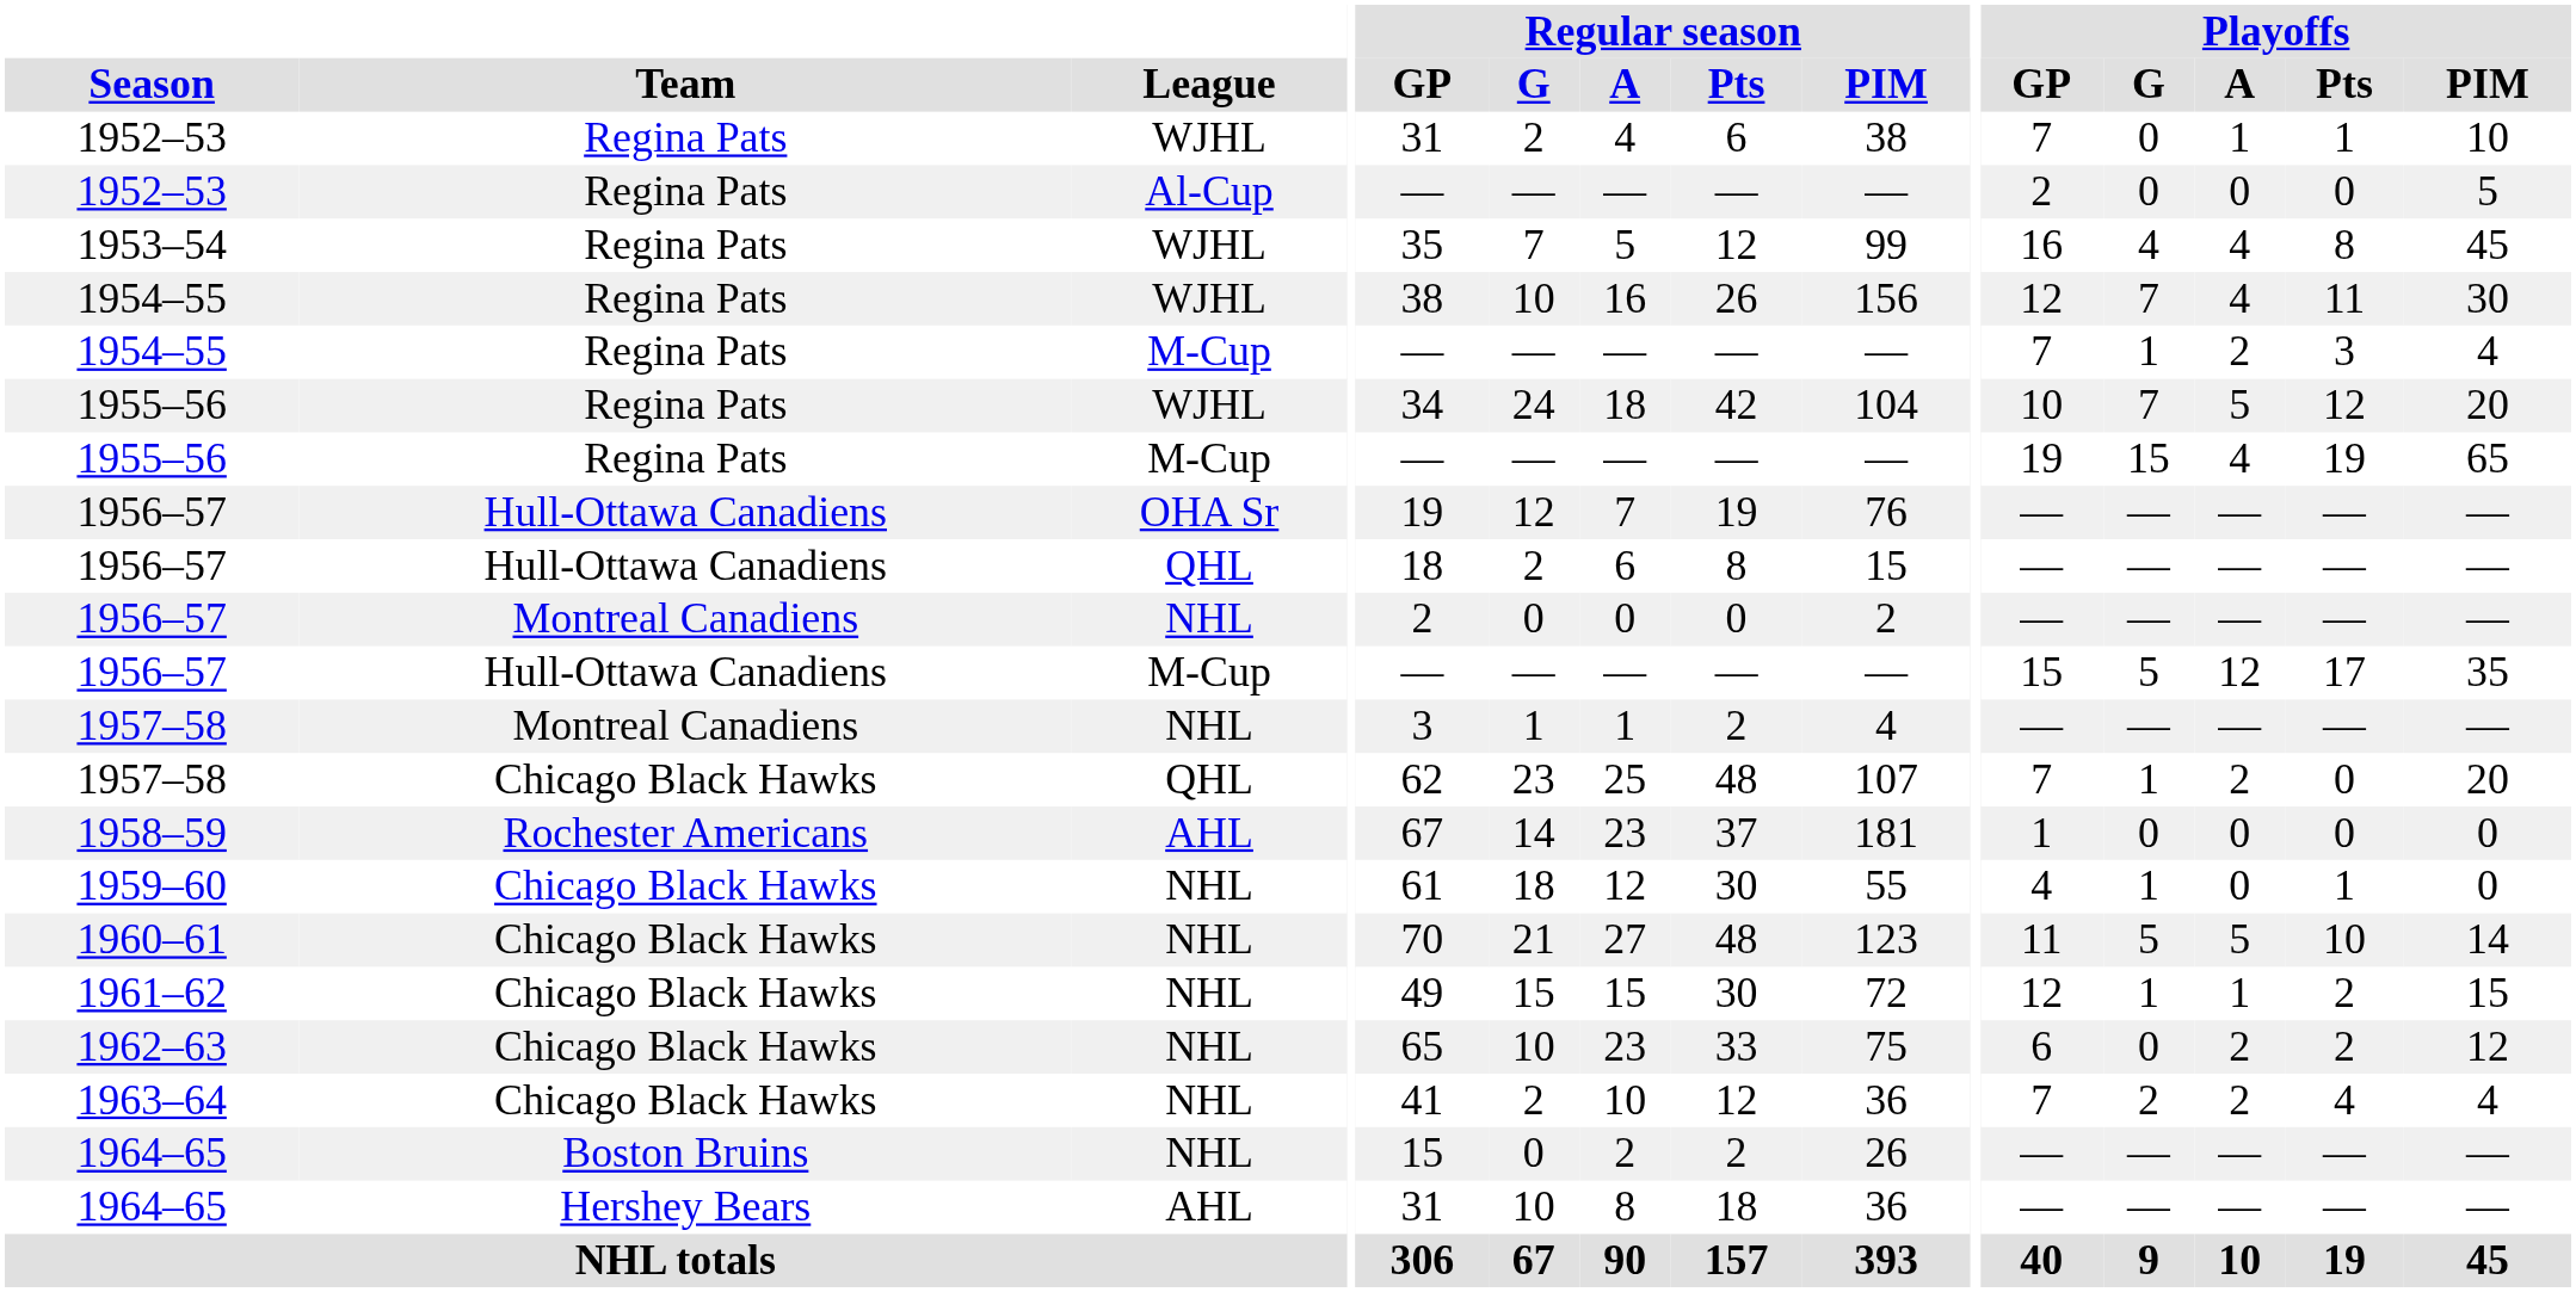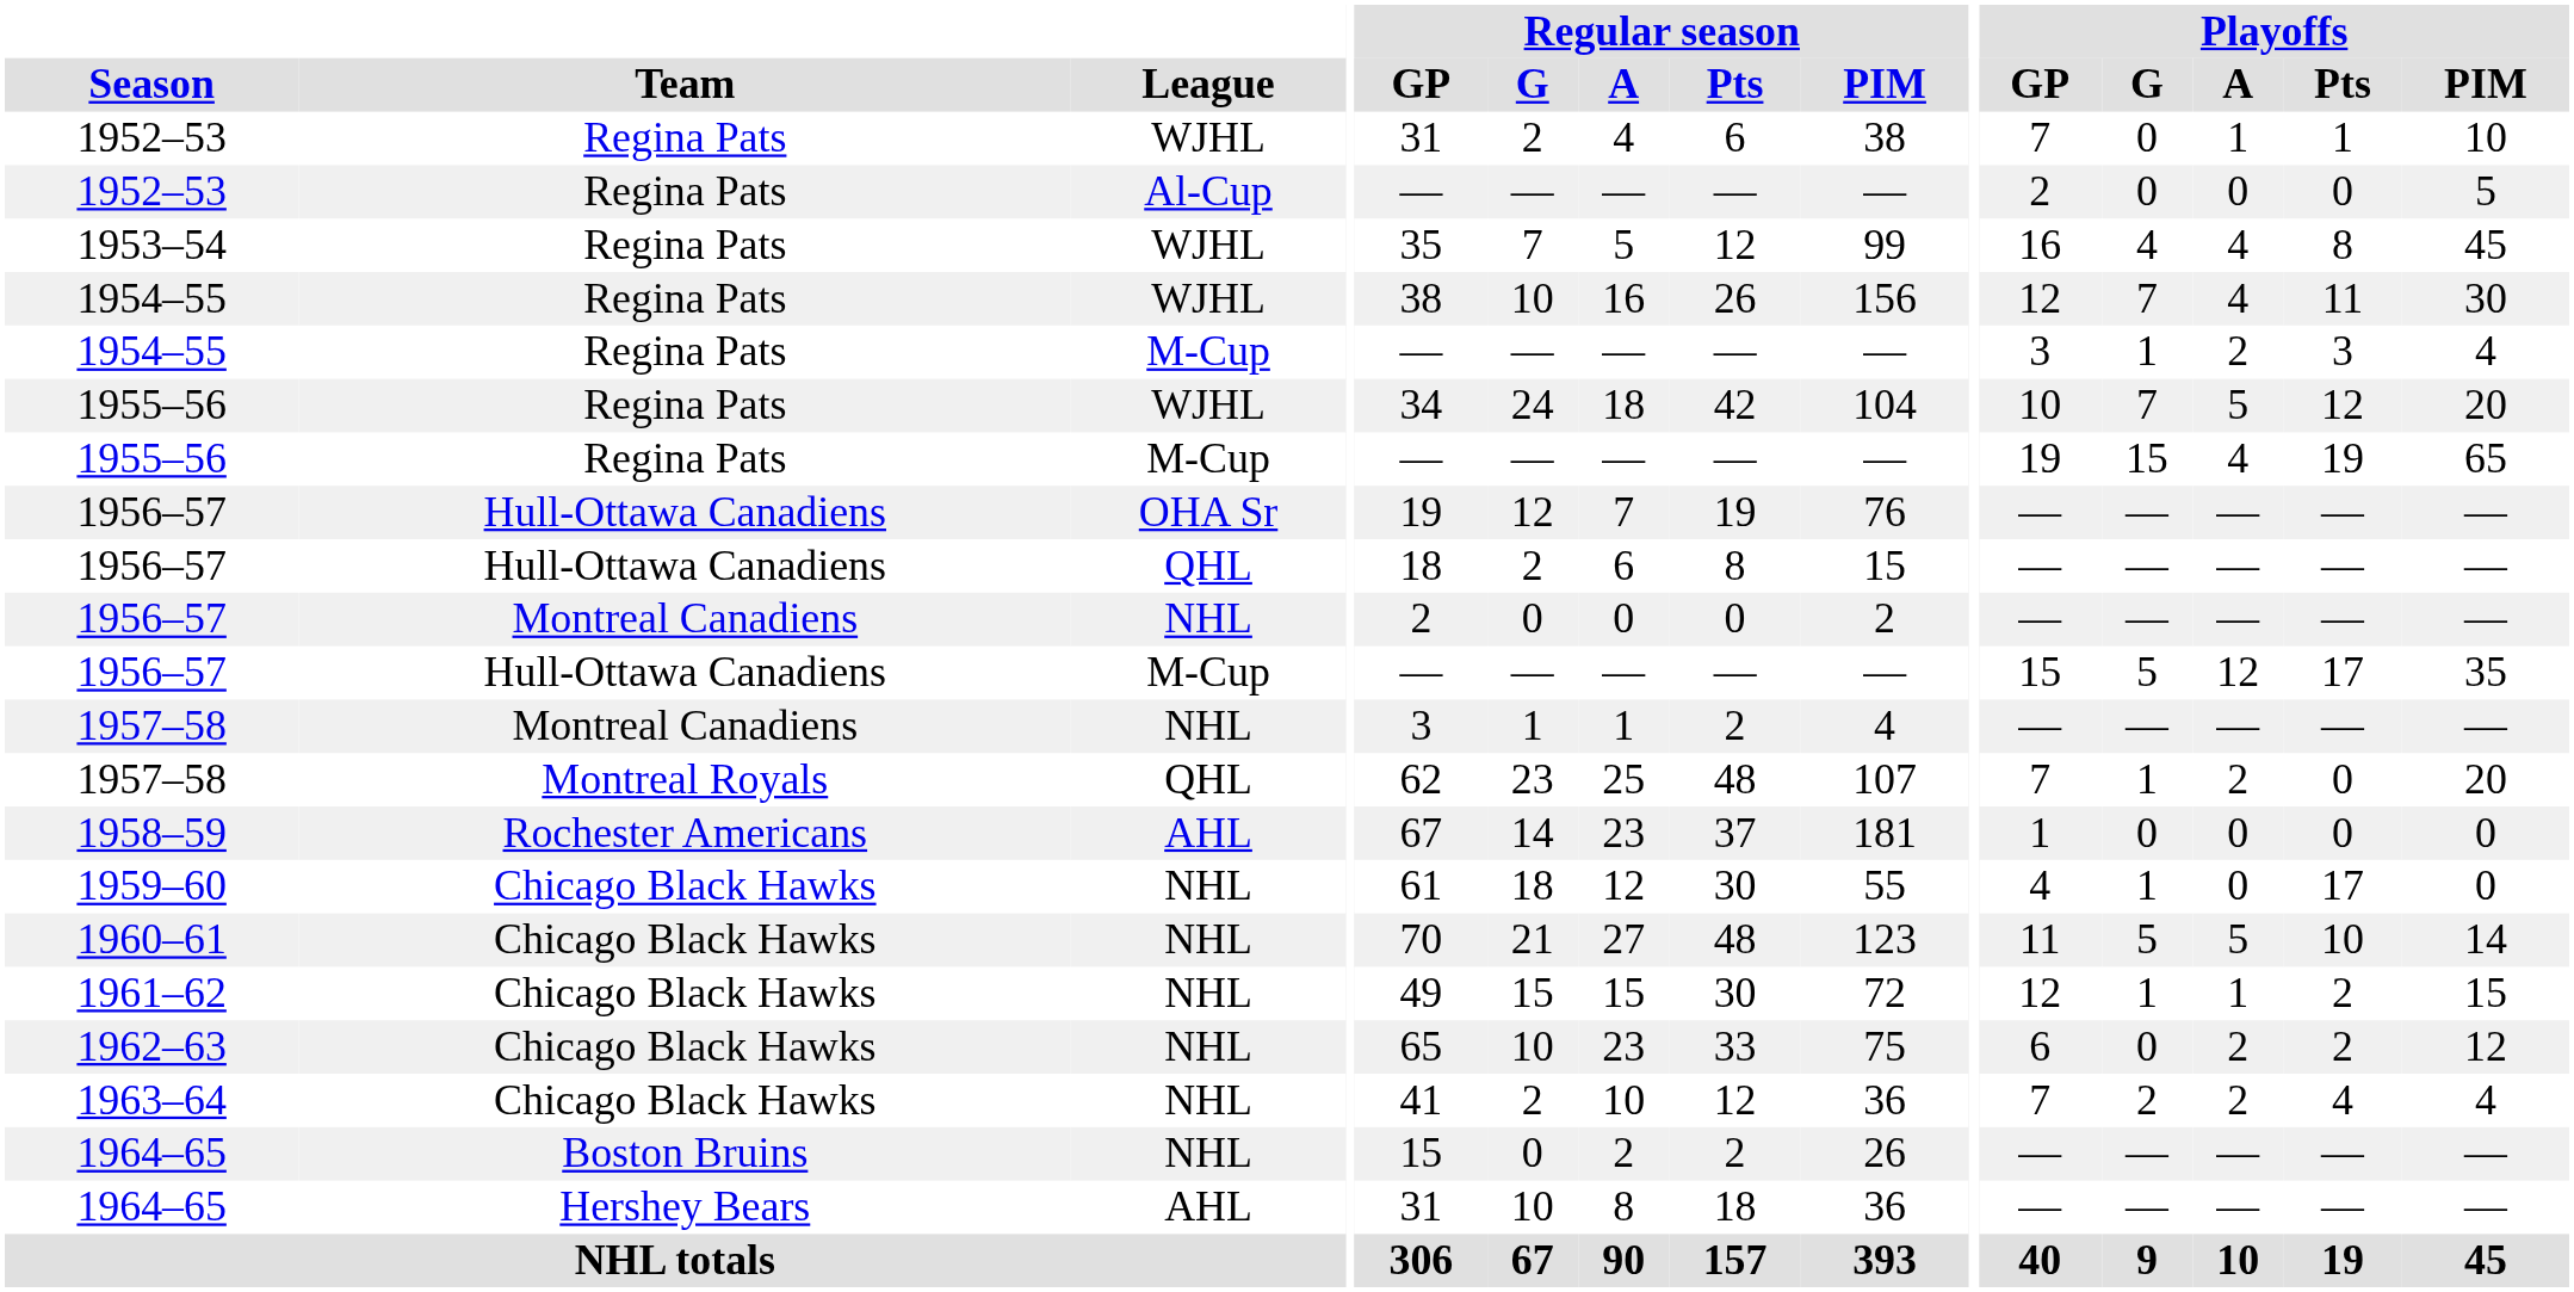1954–55 / M-Cup | Playoffs / GP: 7 -> 3
1957–58 / QHL | Team: Chicago Black Hawks -> Montreal Royals
1959–60 | Playoffs / Pts: 1 -> 17
